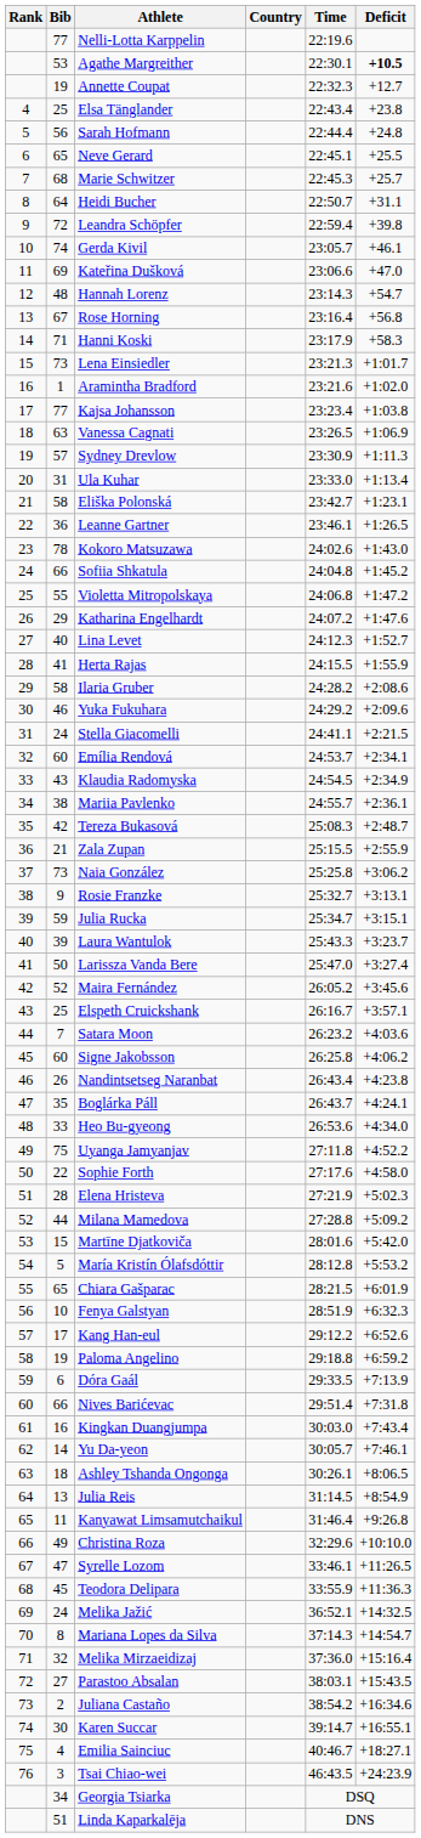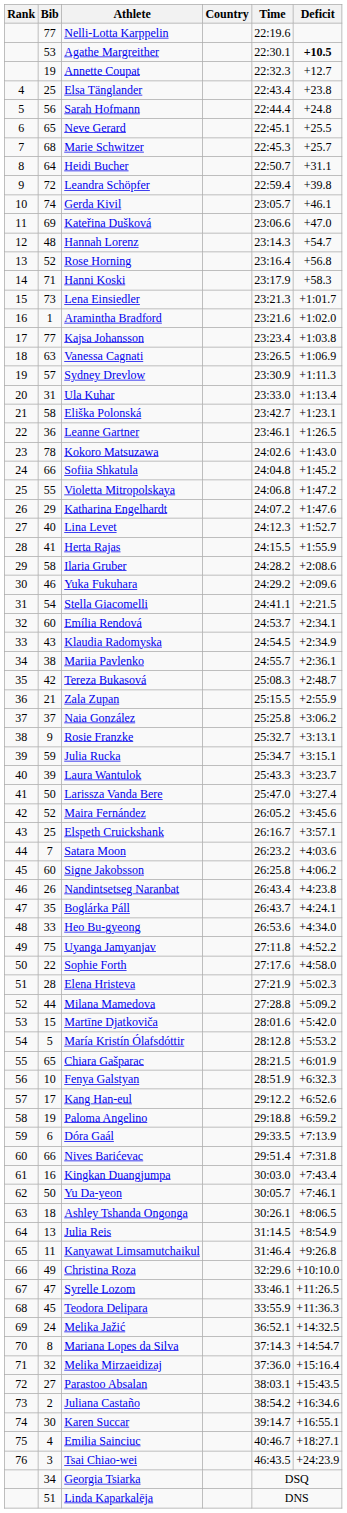Rose Horning | Bib: 67 -> 52
Stella Giacomelli | Bib: 24 -> 54
Naia González | Bib: 73 -> 37
Yu Da-yeon | Bib: 14 -> 50
